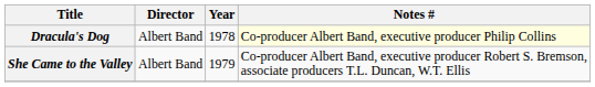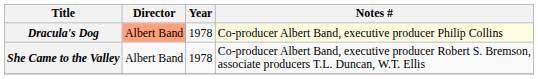Dracula's Dog | Director: no background -> lightsalmon background
She Came to the Valley | Year: 1979 -> 1978
